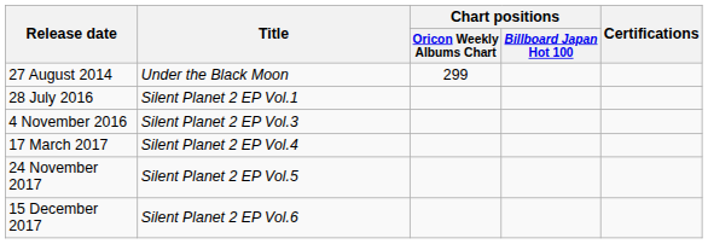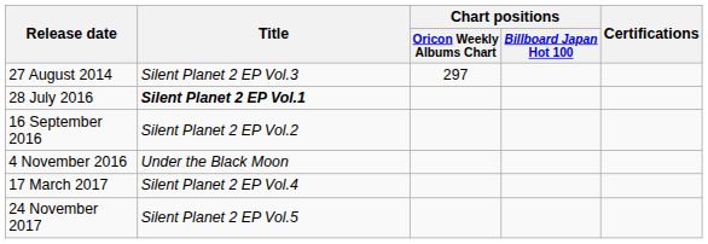27 August 2014 | Title: Under the Black Moon -> Silent Planet 2 EP Vol.3
27 August 2014 | Chart positions / Oricon Weekly Albums Chart: 299 -> 297
28 July 2016 | Title: normal -> bold
+ row: 16 September 2016 | Silent Planet 2 EP Vol.2
4 November 2016 | Title: Silent Planet 2 EP Vol.3 -> Under the Black Moon
- row: 15 December 2017 | Silent Planet 2 EP Vol.6
